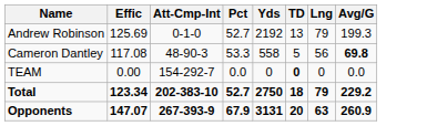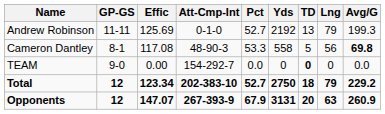+ column: GP-GS | 11-11 | 8-1 | 9-0 | 12 | 12
